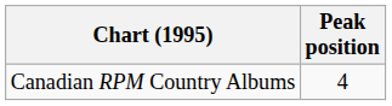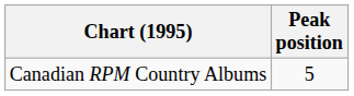Canadian RPM Country Albums | Peak position: 4 -> 5
